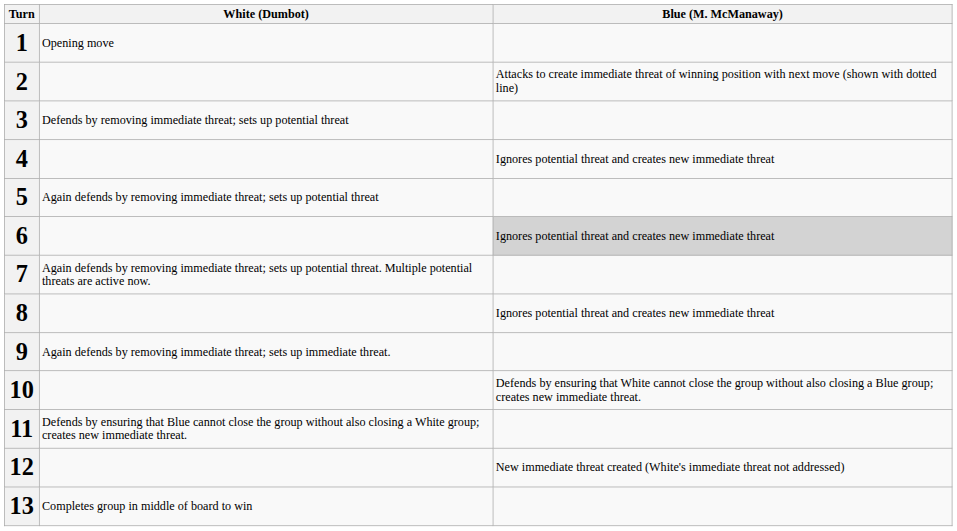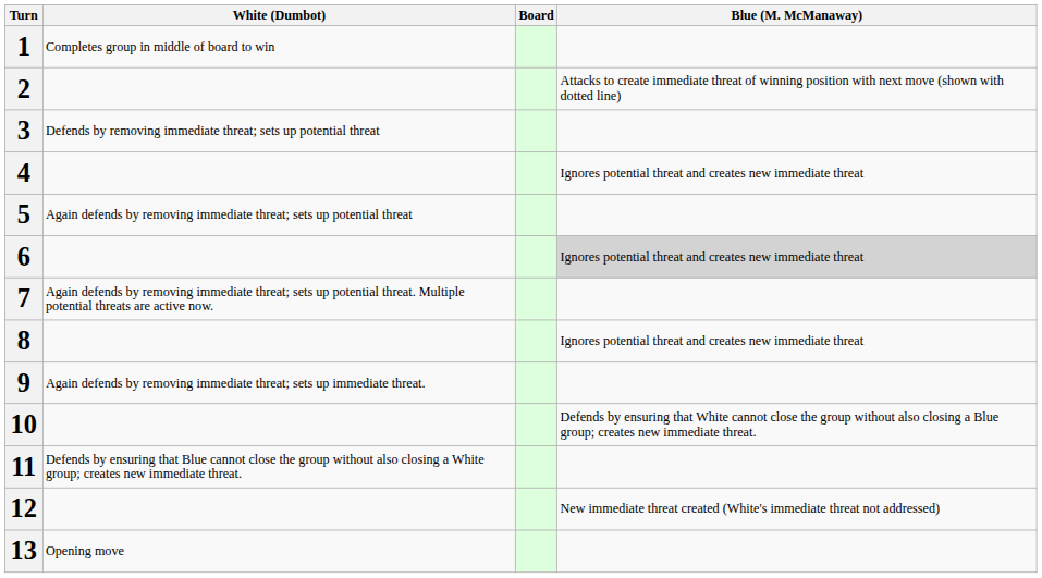+ column: Board
1 | White (Dumbot): Opening move -> Completes group in middle of board to win
13 | White (Dumbot): Completes group in middle of board to win -> Opening move
